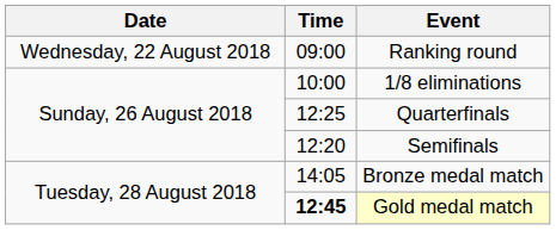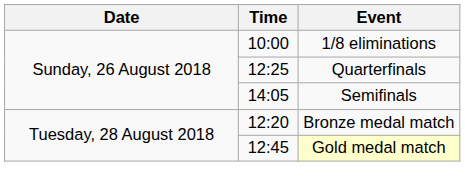- row: Wednesday, 22 August 2018 | 09:00 | Ranking round
Semifinals | Time: 12:20 -> 14:05
Bronze medal match | Time: 14:05 -> 12:20
Gold medal match | Time: bold -> normal
